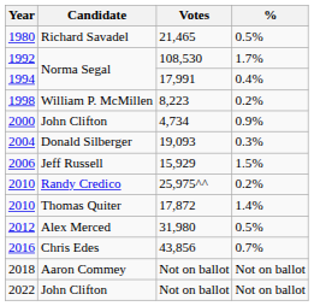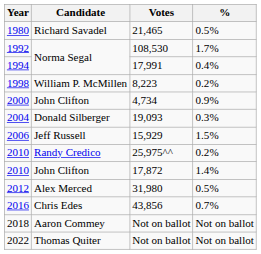2010 / 17,872 | Candidate: Thomas Quiter -> John Clifton
2022 | Candidate: John Clifton -> Thomas Quiter
